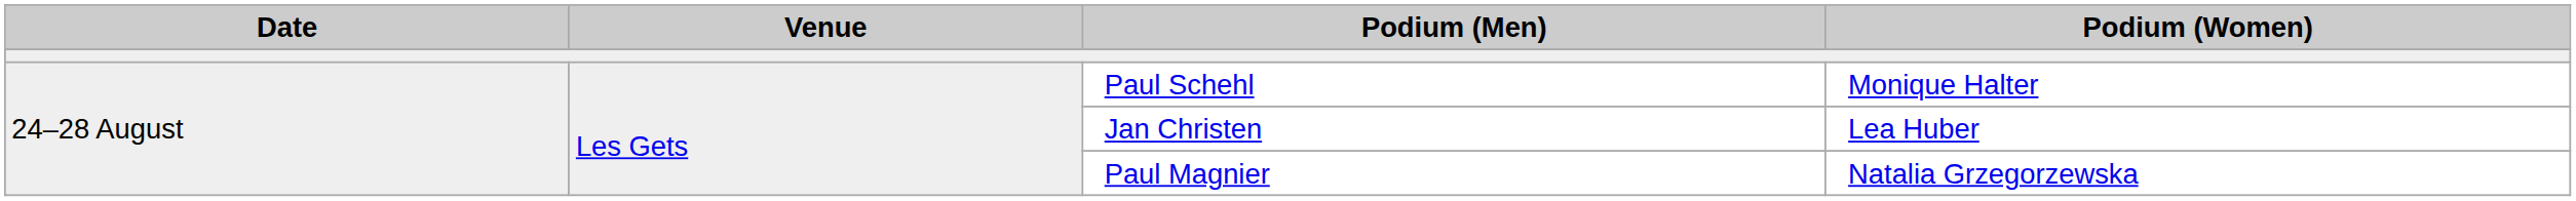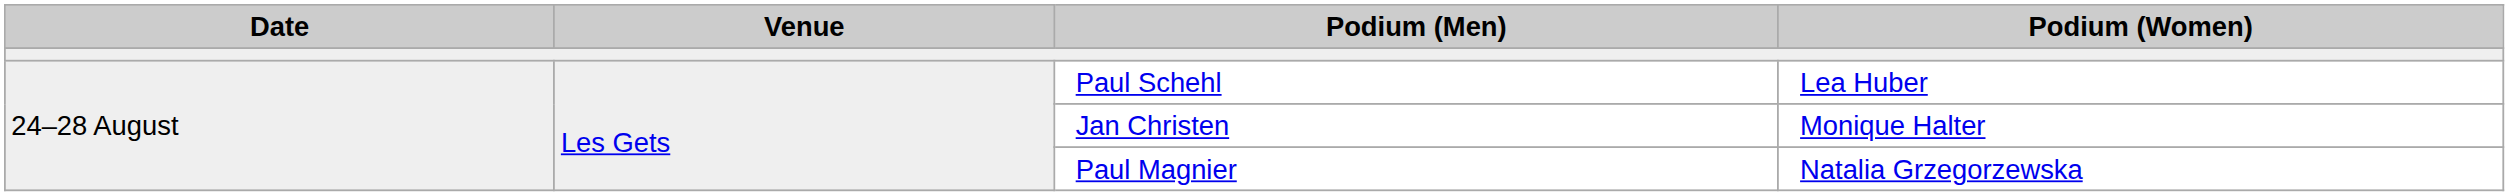Paul Schehl | Podium (Women): Monique Halter -> Lea Huber
Jan Christen | Podium (Women): Lea Huber -> Monique Halter
